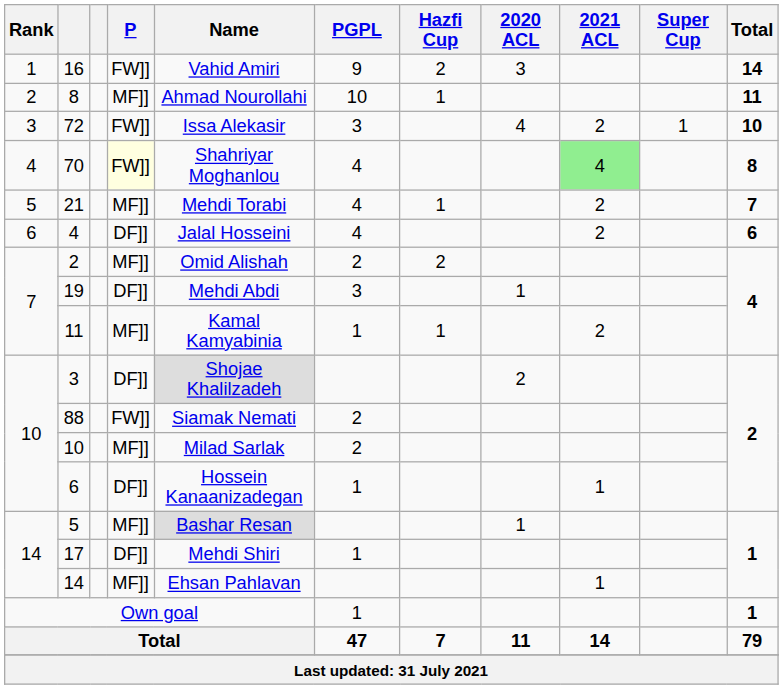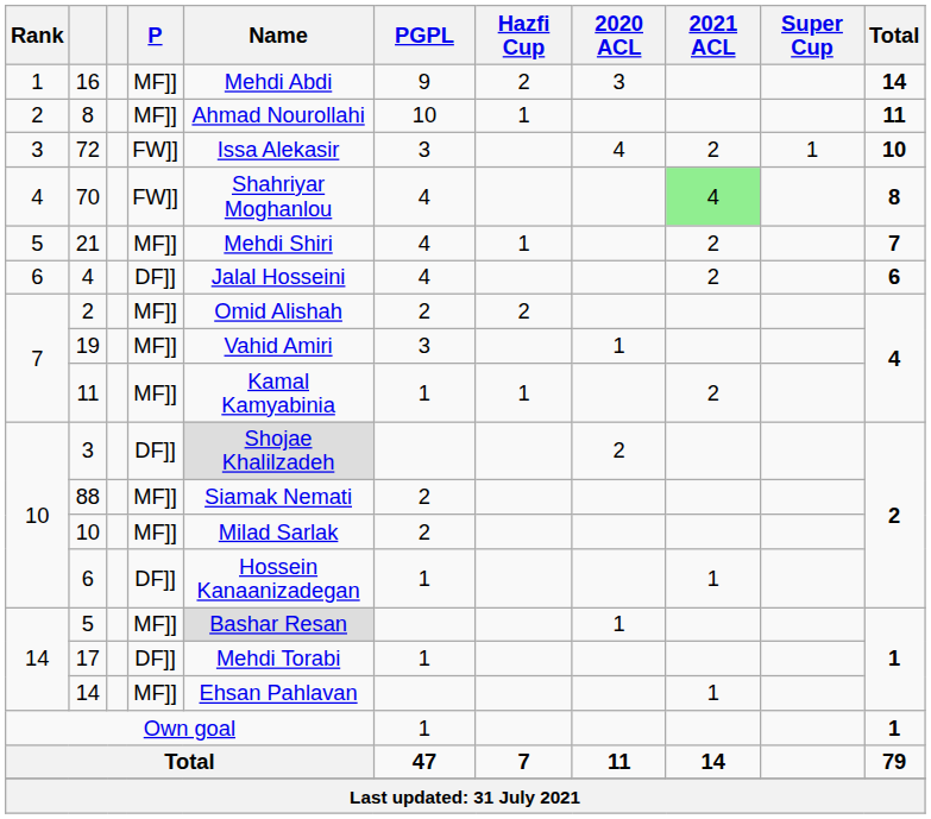16 | P: FW]] -> MF]]
16 | Name: Vahid Amiri -> Mehdi Abdi
70 | P: lightyellow background -> no background
21 | Name: Mehdi Torabi -> Mehdi Shiri
19 | P: DF]] -> MF]]
19 | Name: Mehdi Abdi -> Vahid Amiri
88 | P: FW]] -> MF]]
17 | Name: Mehdi Shiri -> Mehdi Torabi
